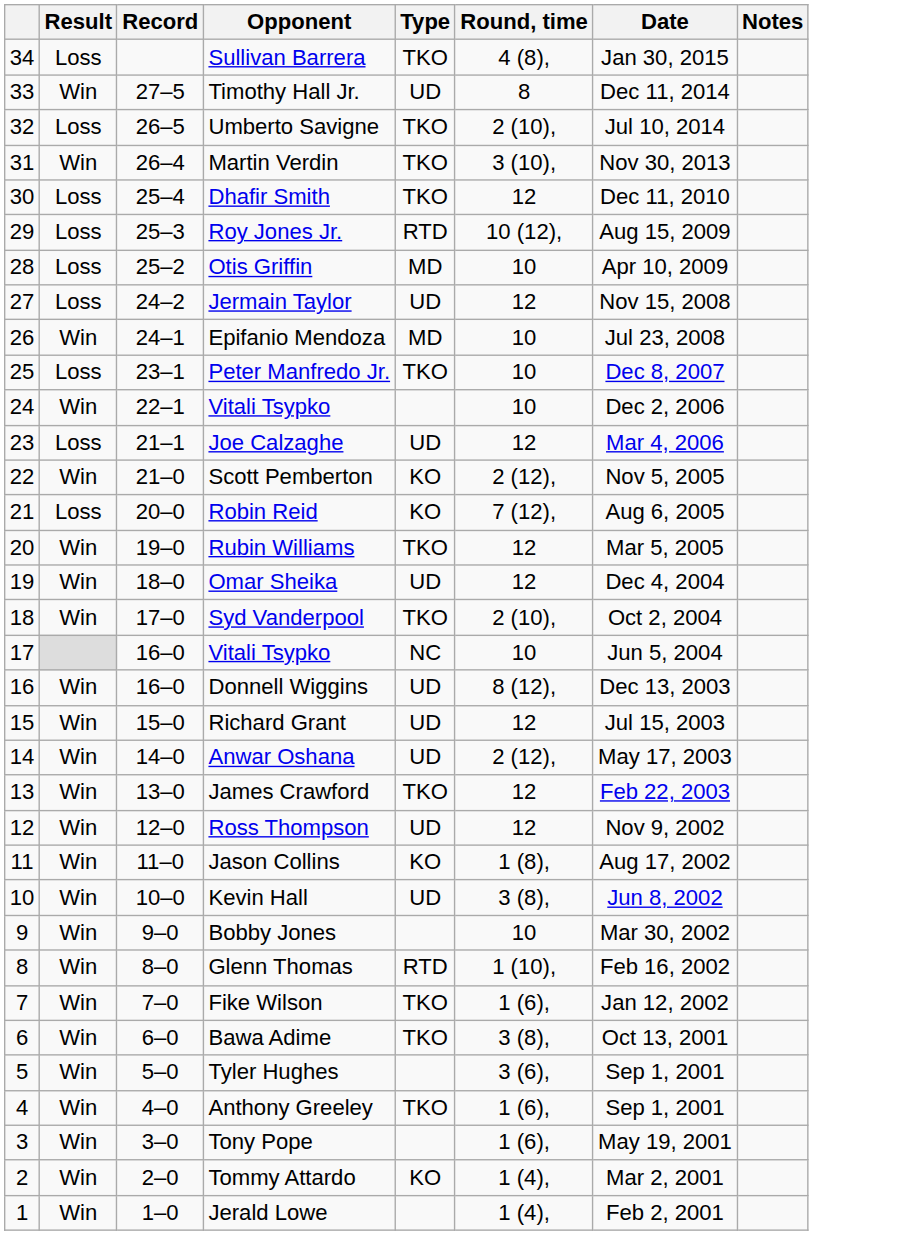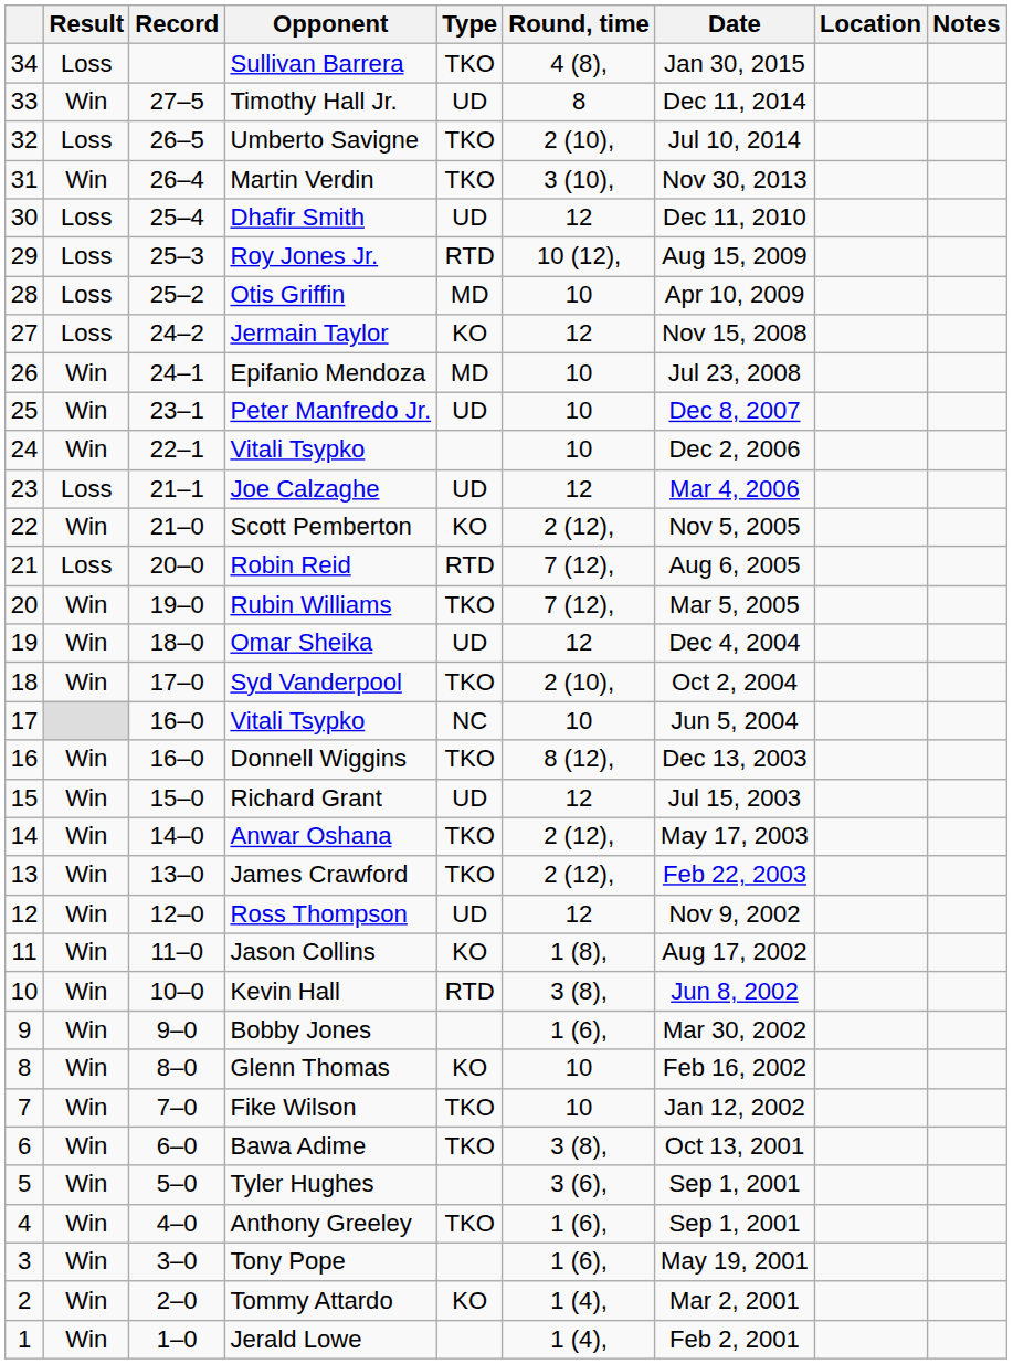+ column: Location
Dhafir Smith | Type: TKO -> UD
Jermain Taylor | Type: UD -> KO
Peter Manfredo Jr. | Result: Loss -> Win
Peter Manfredo Jr. | Type: TKO -> UD
Robin Reid | Type: KO -> RTD
Rubin Williams | Round, time: 12 -> 7 (12),
Donnell Wiggins | Type: UD -> TKO
Anwar Oshana | Type: UD -> TKO
James Crawford | Round, time: 12 -> 2 (12),
Kevin Hall | Type: UD -> RTD
Bobby Jones | Round, time: 10 -> 1 (6),
Glenn Thomas | Type: RTD -> KO
Glenn Thomas | Round, time: 1 (10), -> 10
Fike Wilson | Round, time: 1 (6), -> 10
